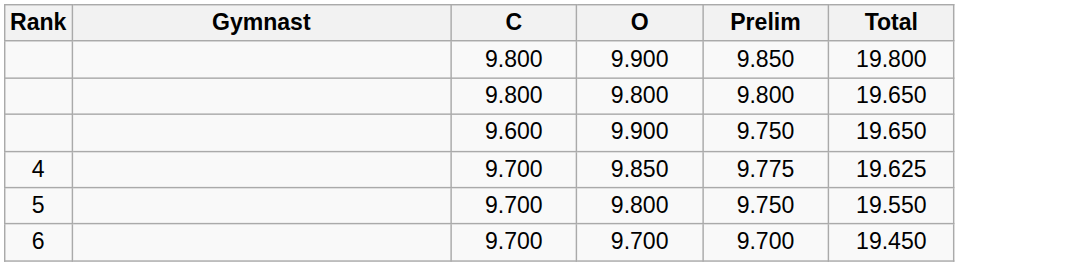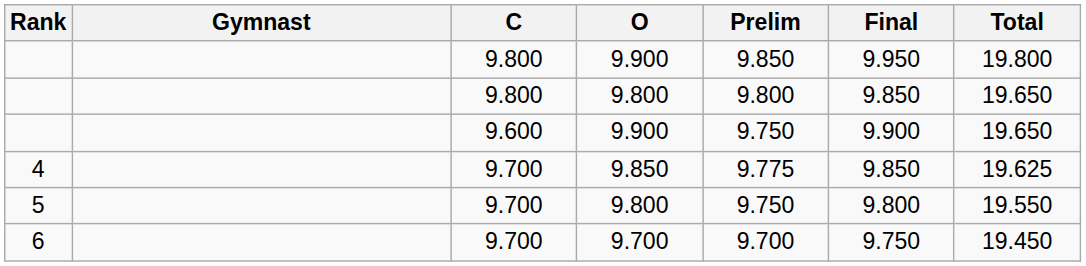+ column: Final | 9.950 | 9.850 | 9.900 | 9.850 | 9.800 | 9.750
